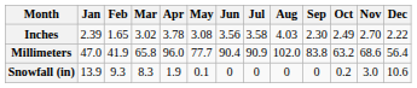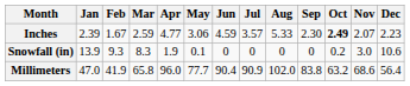Inches | Feb: 1.65 -> 1.67
Inches | Mar: 3.02 -> 2.59
Inches | Apr: 3.78 -> 4.77
Inches | May: 3.08 -> 3.06
Inches | Jun: 3.56 -> 4.59
Inches | Jul: 3.58 -> 3.57
Inches | Aug: 4.03 -> 5.33
Inches | Oct: normal -> bold
Inches | Nov: 2.70 -> 2.07
Inches | Dec: 2.22 -> 2.23
rows swapped: Millimeters <-> Snowfall (in)
